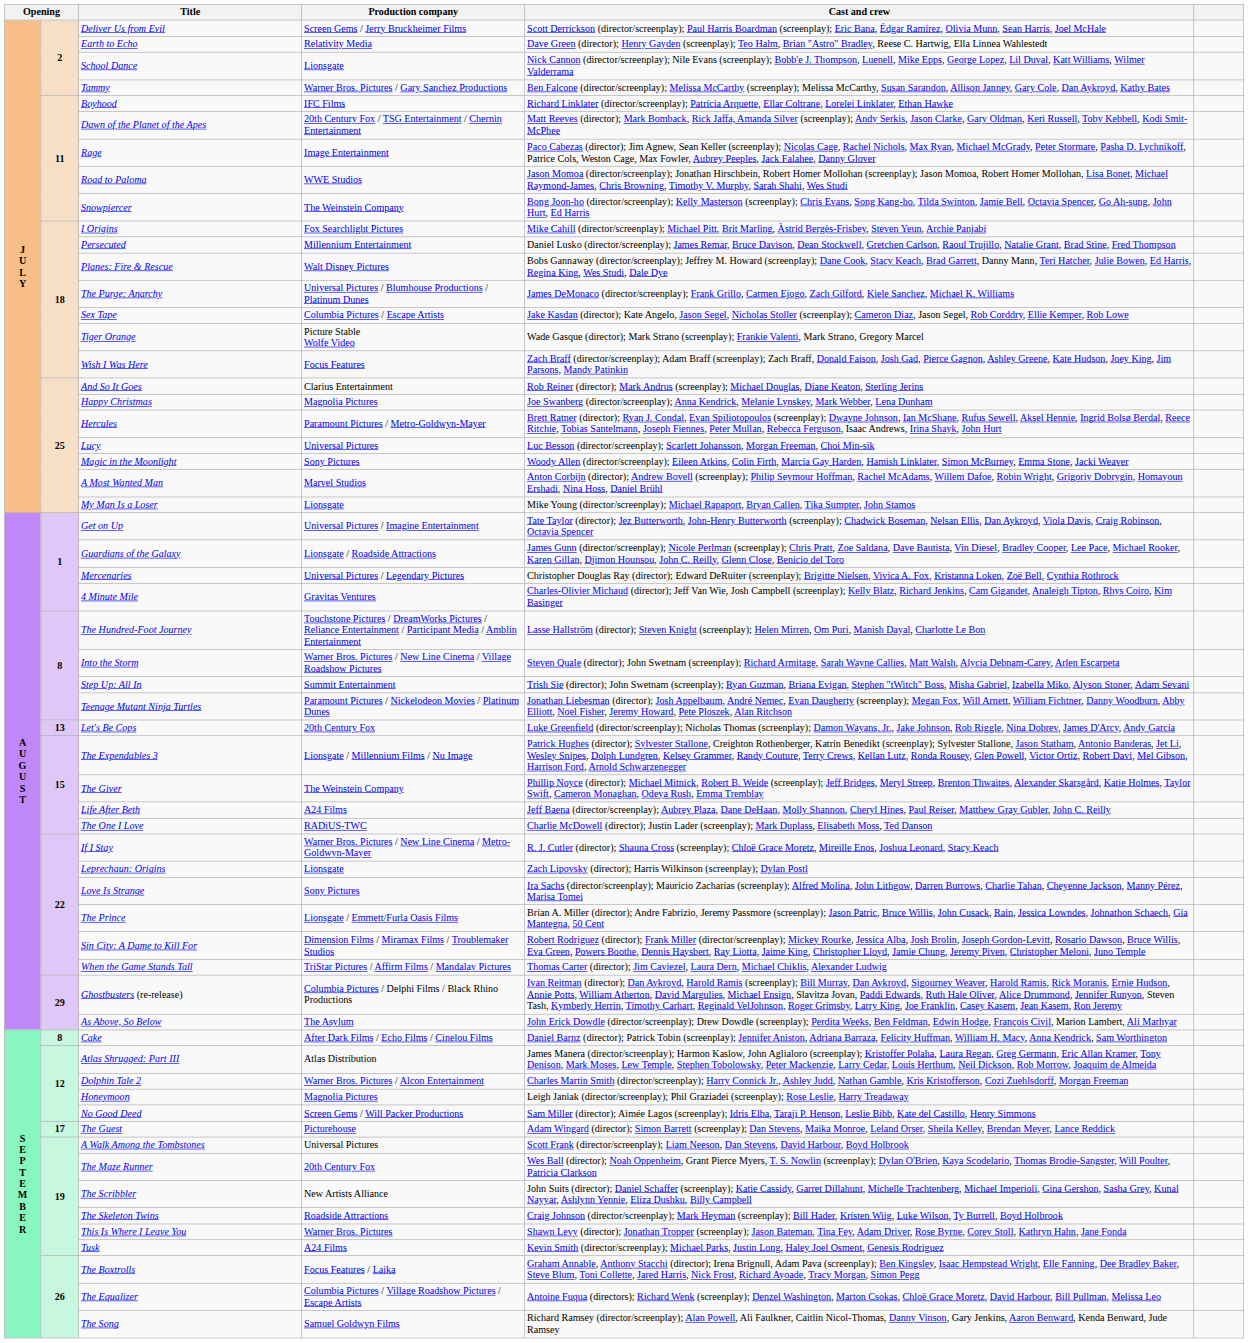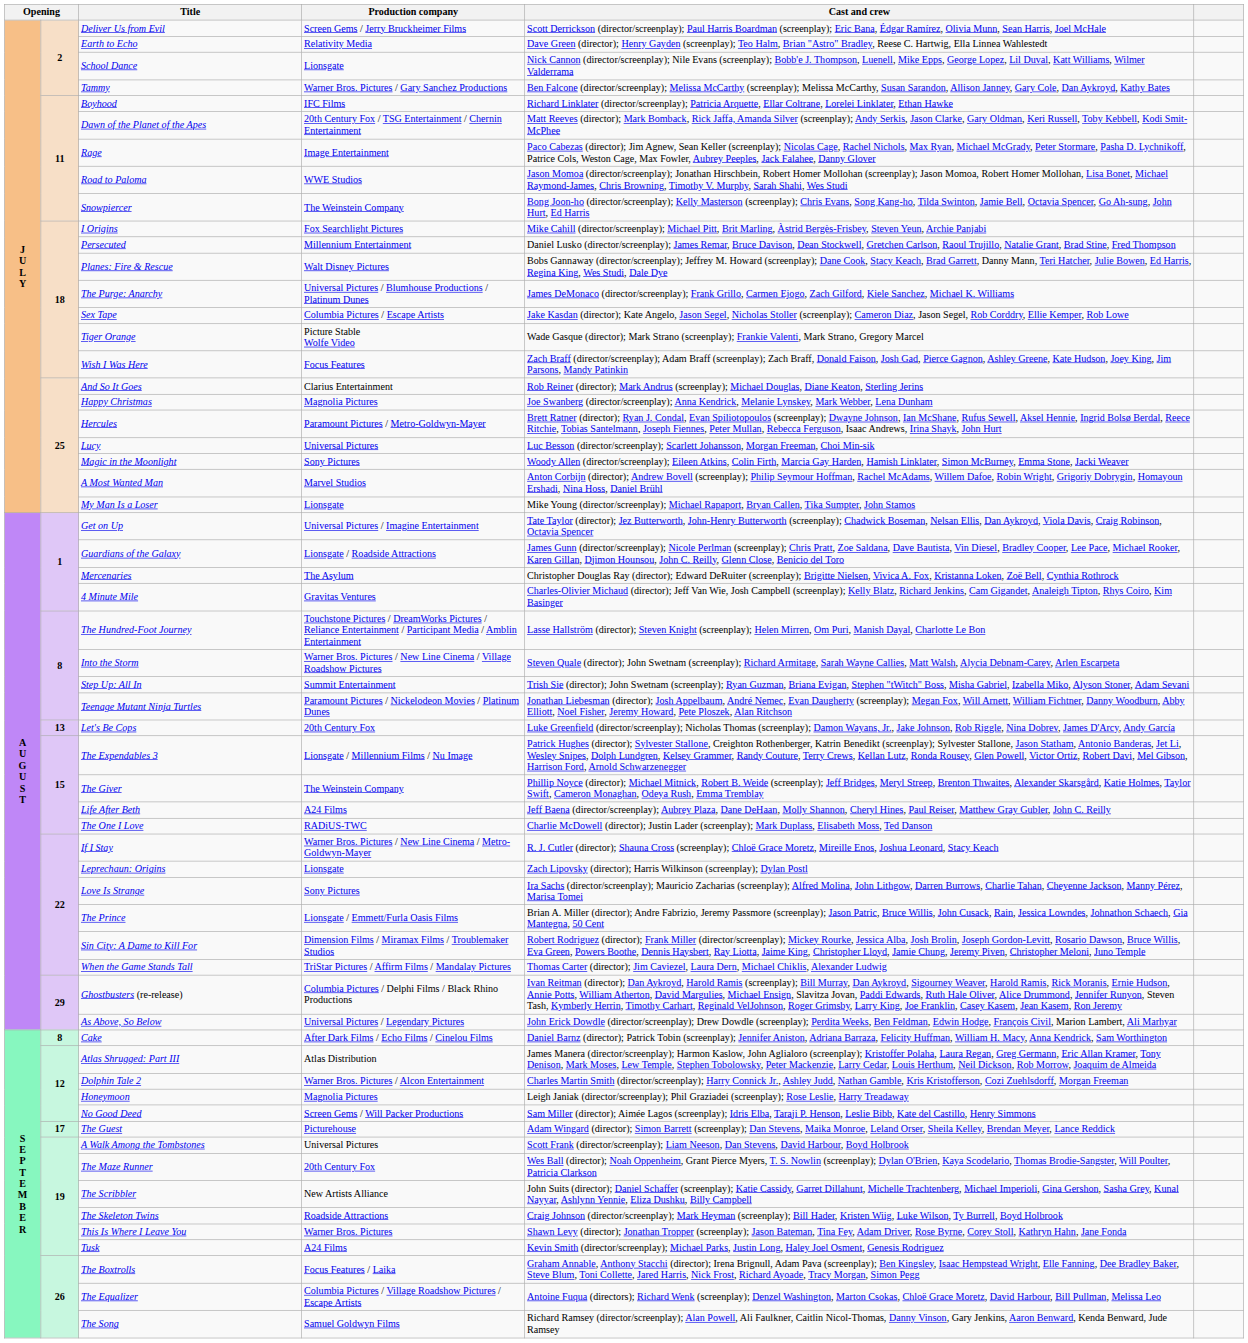Mercenaries | Production company: Universal Pictures / Legendary Pictures -> The Asylum
As Above, So Below | Production company: The Asylum -> Universal Pictures / Legendary Pictures
